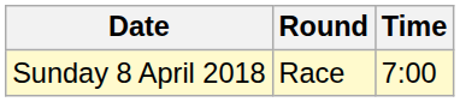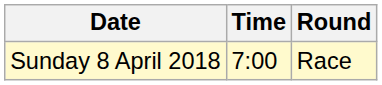columns swapped: Time <-> Round
